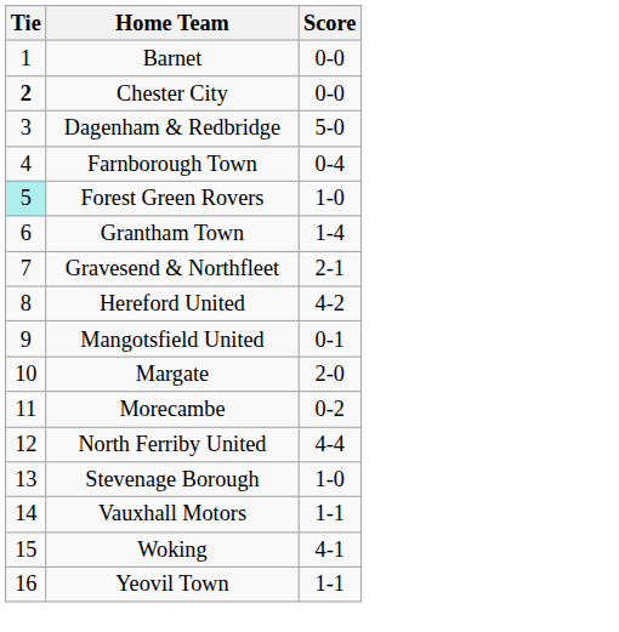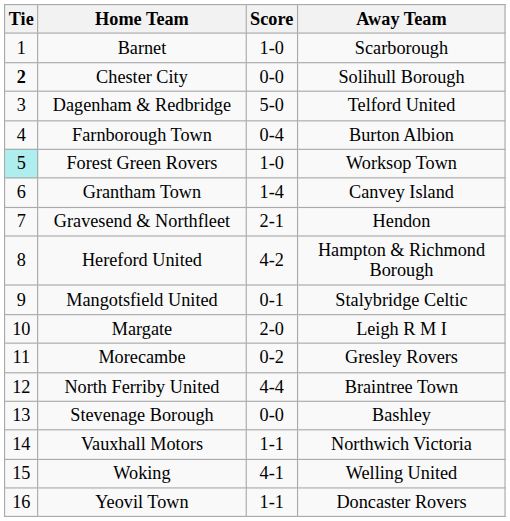+ column: Away Team | Scarborough | Solihull Borough | Telford United | Burton Albion | Worksop Town | Canvey Island | Hendon | Hampton & Richmond Borough | Stalybridge Celtic | Leigh R M I | Gresley Rovers | Braintree Town | Bashley | Northwich Victoria | Welling United | Doncaster Rovers
Barnet | Score: 0-0 -> 1-0
Stevenage Borough | Score: 1-0 -> 0-0
